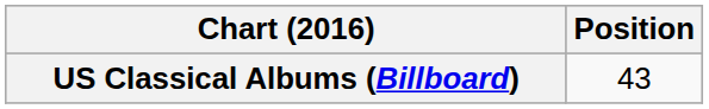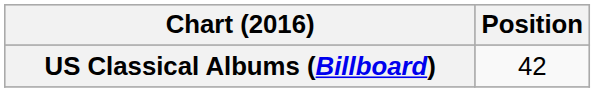US Classical Albums (Billboard) | Position: 43 -> 42
